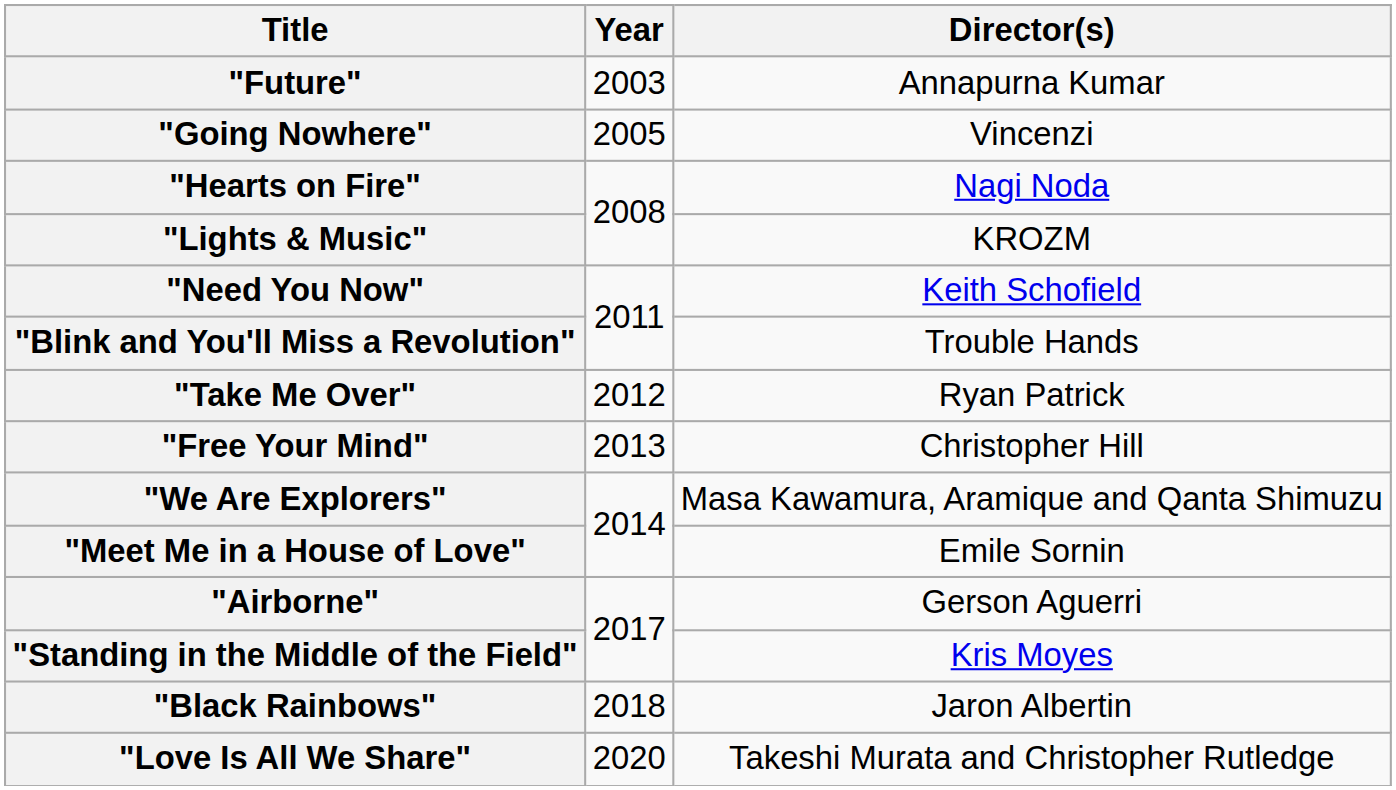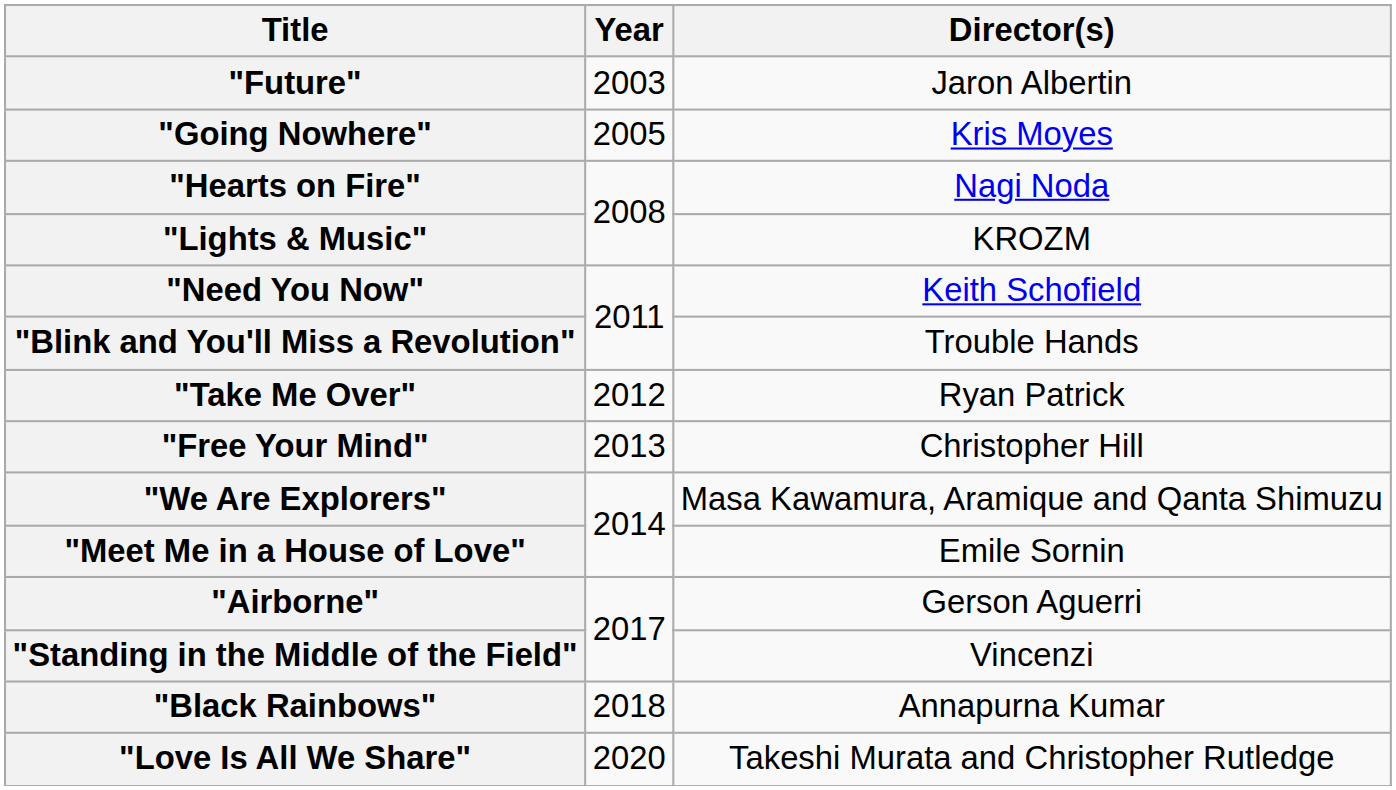"Future" | Director(s): Annapurna Kumar -> Jaron Albertin
"Going Nowhere" | Director(s): Vincenzi -> Kris Moyes
"Standing in the Middle of the Field" | Director(s): Kris Moyes -> Vincenzi
"Black Rainbows" | Director(s): Jaron Albertin -> Annapurna Kumar
